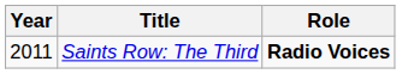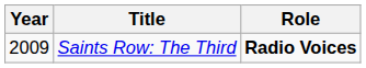Saints Row: The Third | Year: 2011 -> 2009
